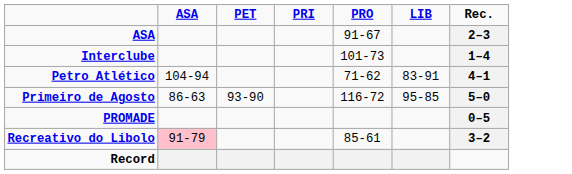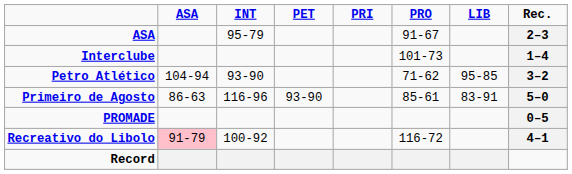+ column: INT | 95-79 | 93-90 | 116-96 | 100-92
Petro Atlético | LIB: 83-91 -> 95-85
Petro Atlético | Rec.: 4–1 -> 3–2
Primeiro de Agosto | PRO: 116-72 -> 85-61
Primeiro de Agosto | LIB: 95-85 -> 83-91
Recreativo do Libolo | PRO: 85-61 -> 116-72
Recreativo do Libolo | Rec.: 3–2 -> 4–1
